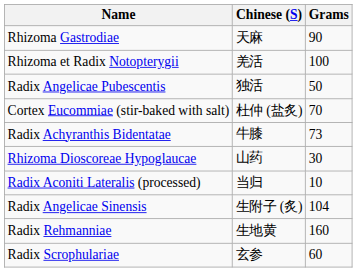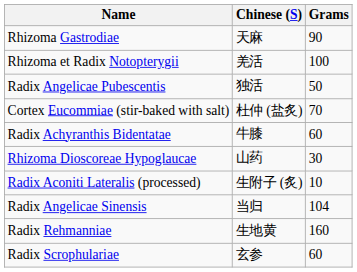Radix Achyranthis Bidentatae | Grams: 73 -> 60
Radix Aconiti Lateralis (processed) | Chinese (S): 当归 -> 生附子 (炙)
Radix Angelicae Sinensis | Chinese (S): 生附子 (炙) -> 当归
